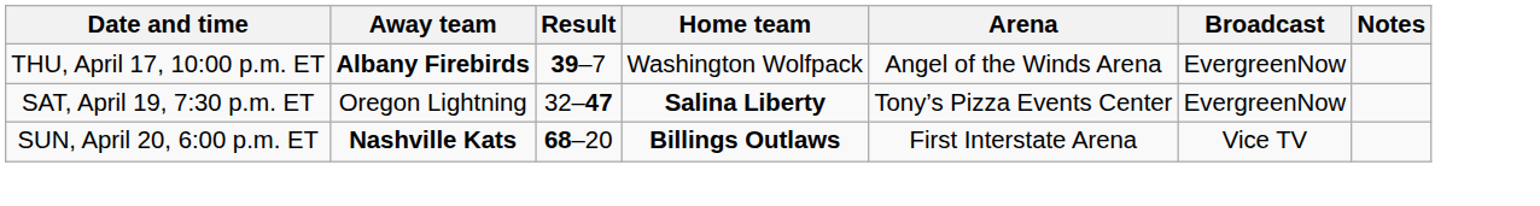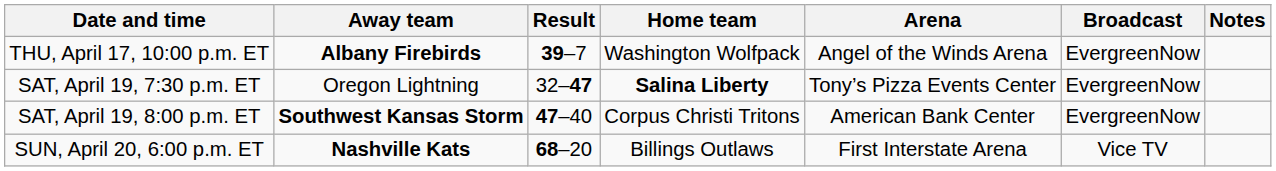+ row: SAT, April 19, 8:00 p.m. ET | Southwest Kansas Storm | 47–40 | Corpus Christi Tritons | American Bank Center | EvergreenNow
SUN, April 20, 6:00 p.m. ET | Home team: bold -> normal
